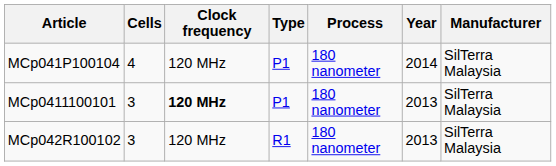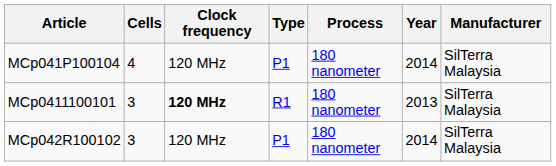MCp0411100101 | Type: P1 -> R1
MCp042R100102 | Type: R1 -> P1
MCp042R100102 | Year: 2013 -> 2014
